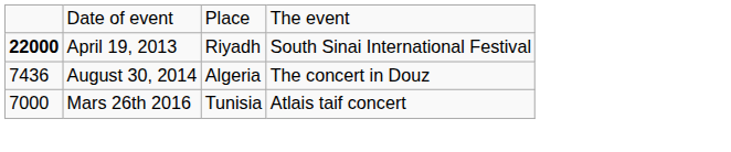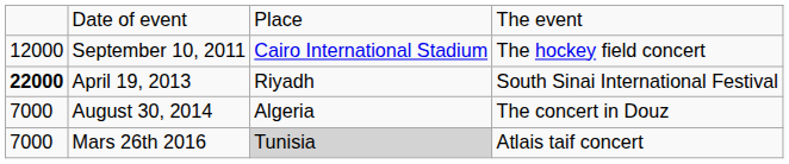+ row: 12000 | September 10, 2011 | Cairo International Stadium | The hockey field concert
August 30, 2014 | column 1: 7436 -> 7000
Mars 26th 2016 | column 3: no background -> lightgrey background
